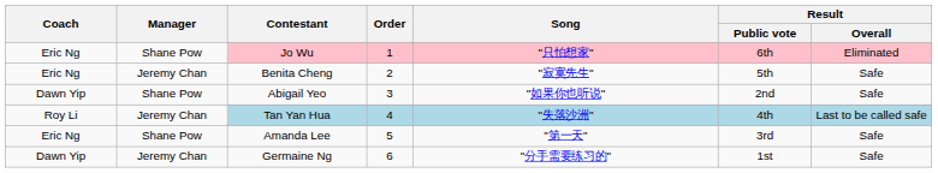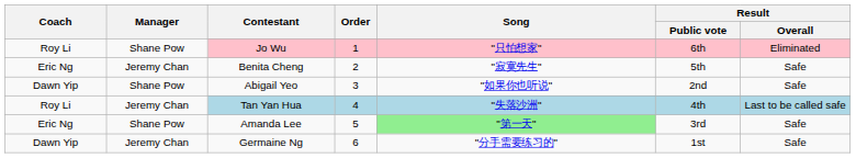Jo Wu | Coach: Eric Ng -> Roy Li
Amanda Lee | Song: no background -> lightgreen background
